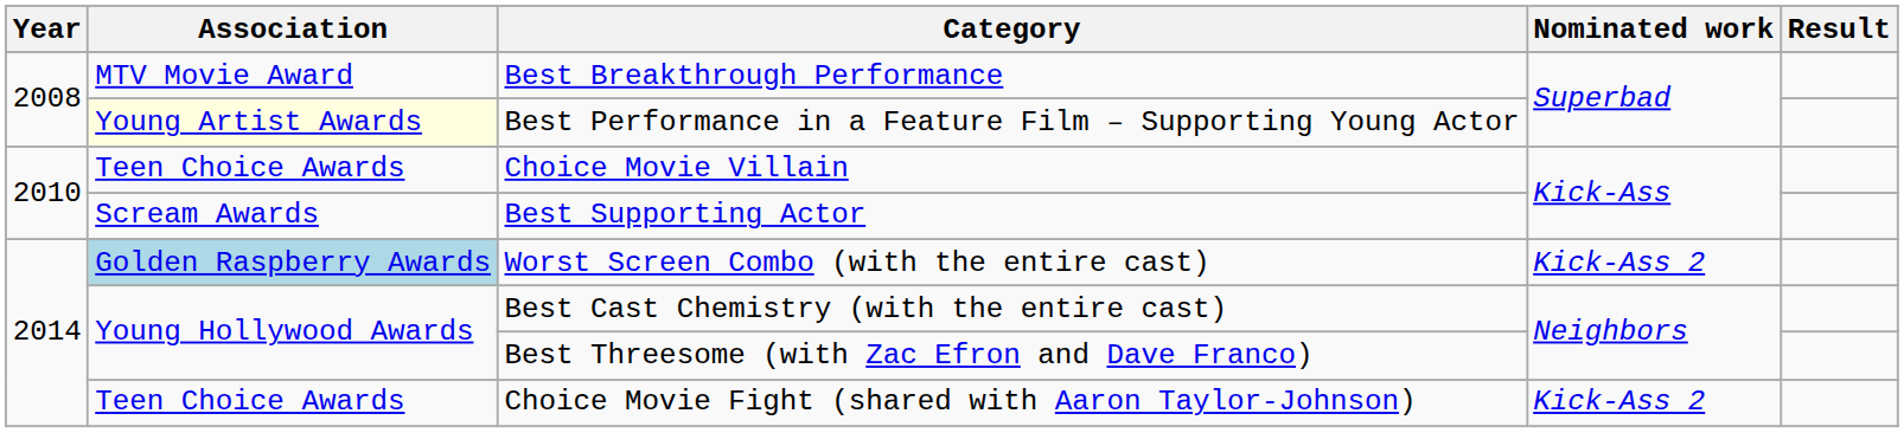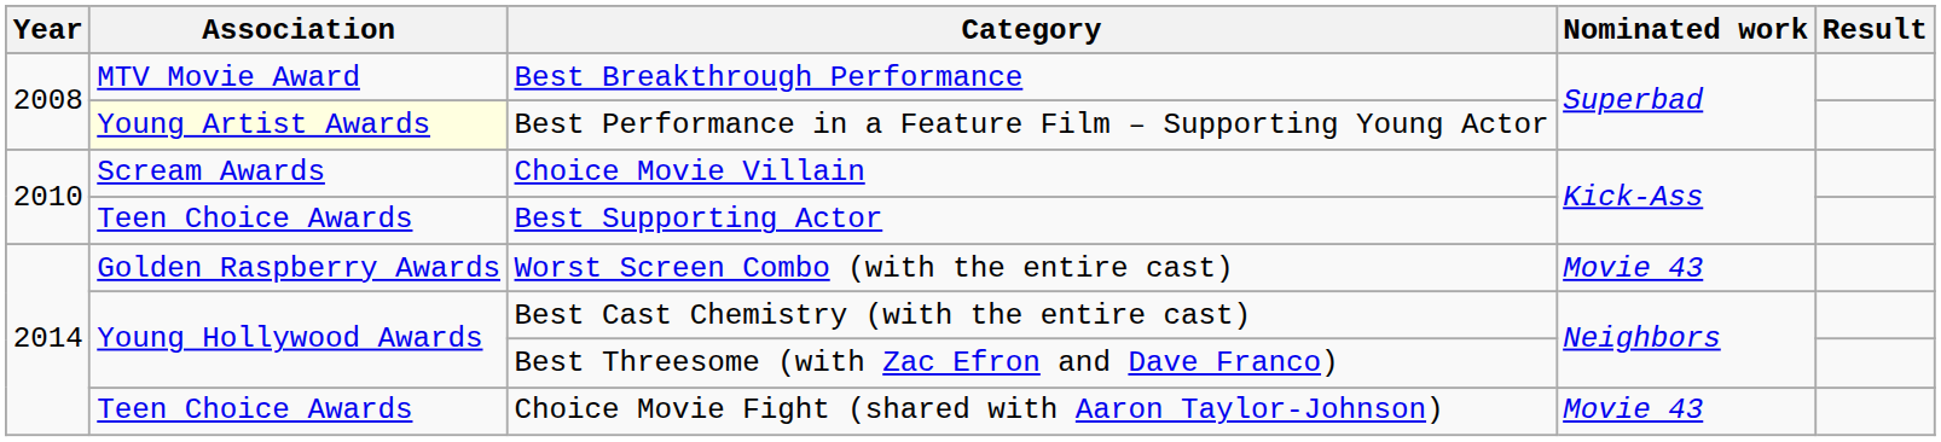Choice Movie Villain | Association: Teen Choice Awards -> Scream Awards
Best Supporting Actor | Association: Scream Awards -> Teen Choice Awards
Worst Screen Combo (with the entire cast) | Association: lightblue background -> no background
Worst Screen Combo (with the entire cast) | Nominated work: Kick-Ass 2 -> Movie 43
Choice Movie Fight (shared with Aaron Taylor-Johnson) | Nominated work: Kick-Ass 2 -> Movie 43
